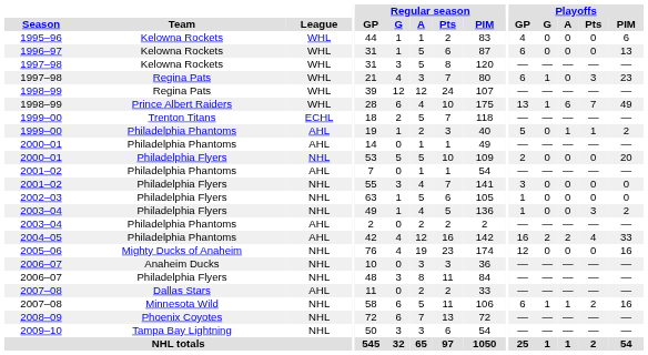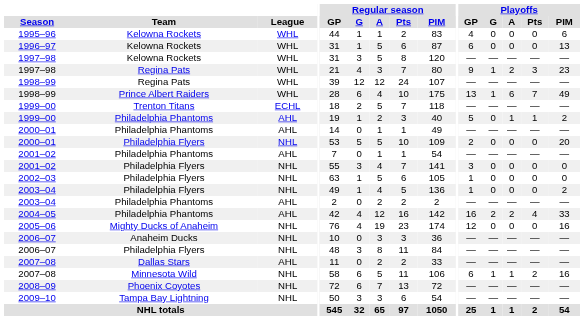1997–98 / Regina Pats | Playoffs / GP: 6 -> 9
1997–98 / Regina Pats | Playoffs / A: 0 -> 2
2003–04 / Philadelphia Flyers | Playoffs / Pts: 3 -> 0
